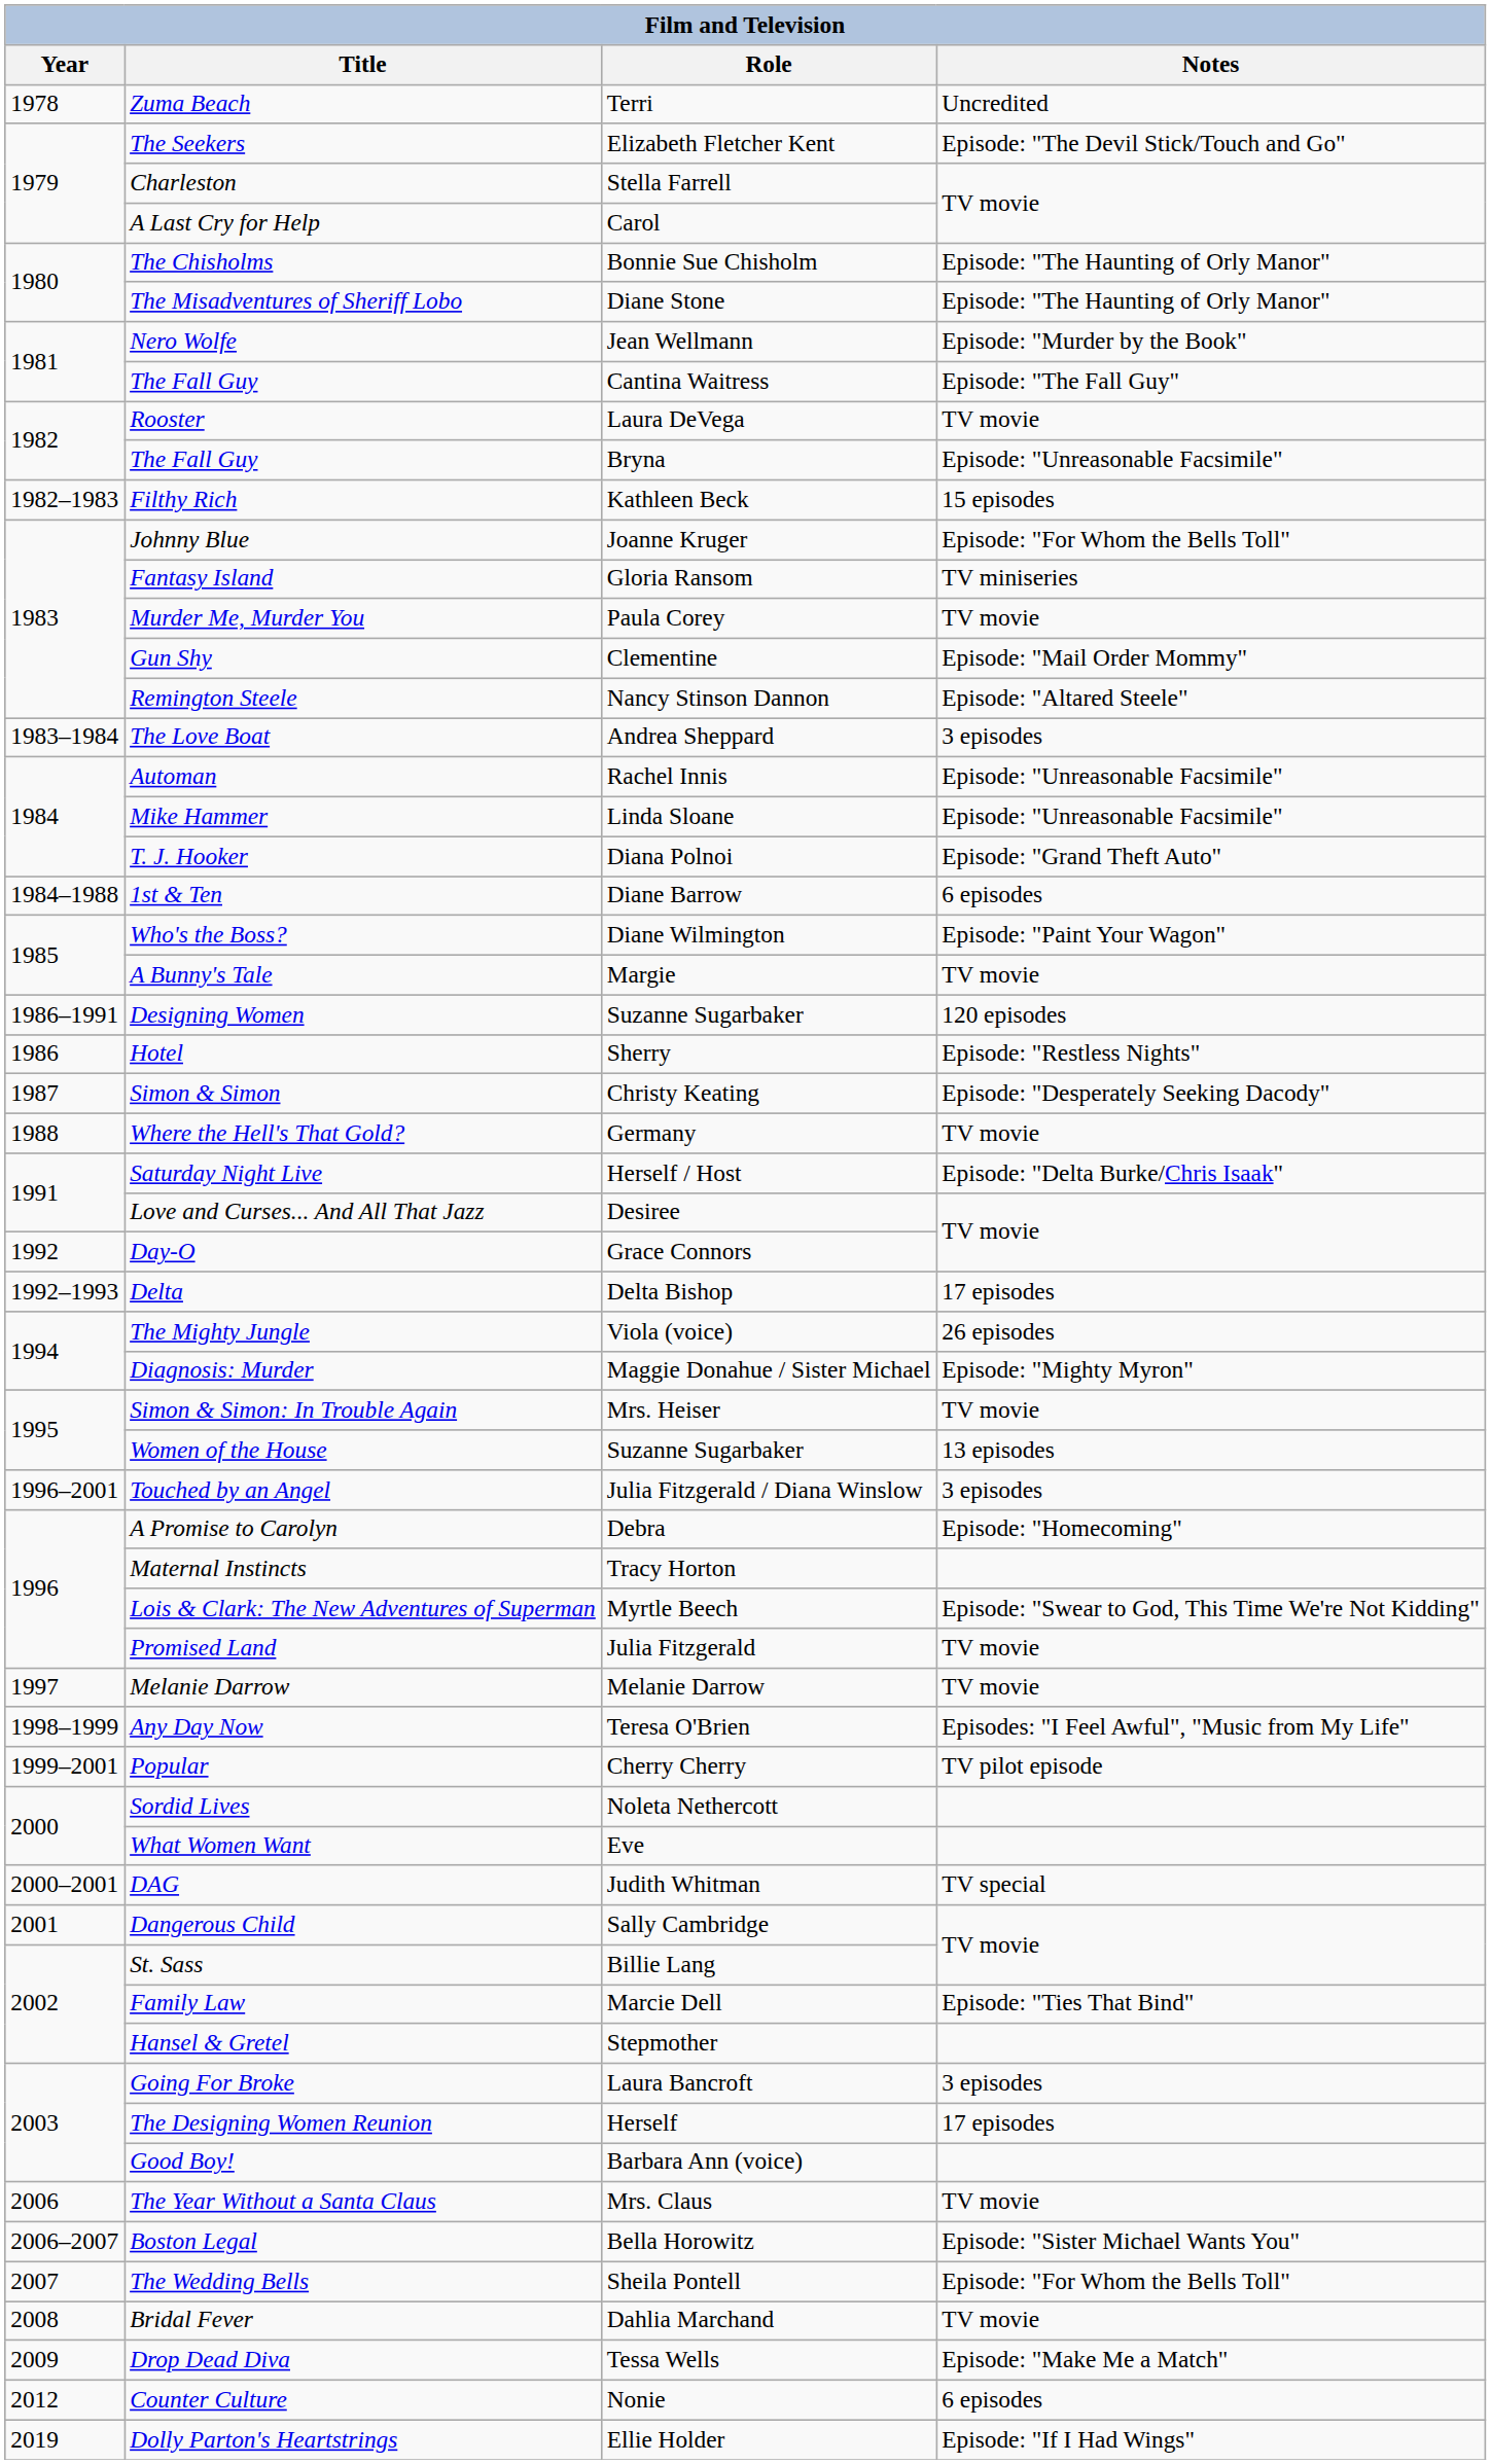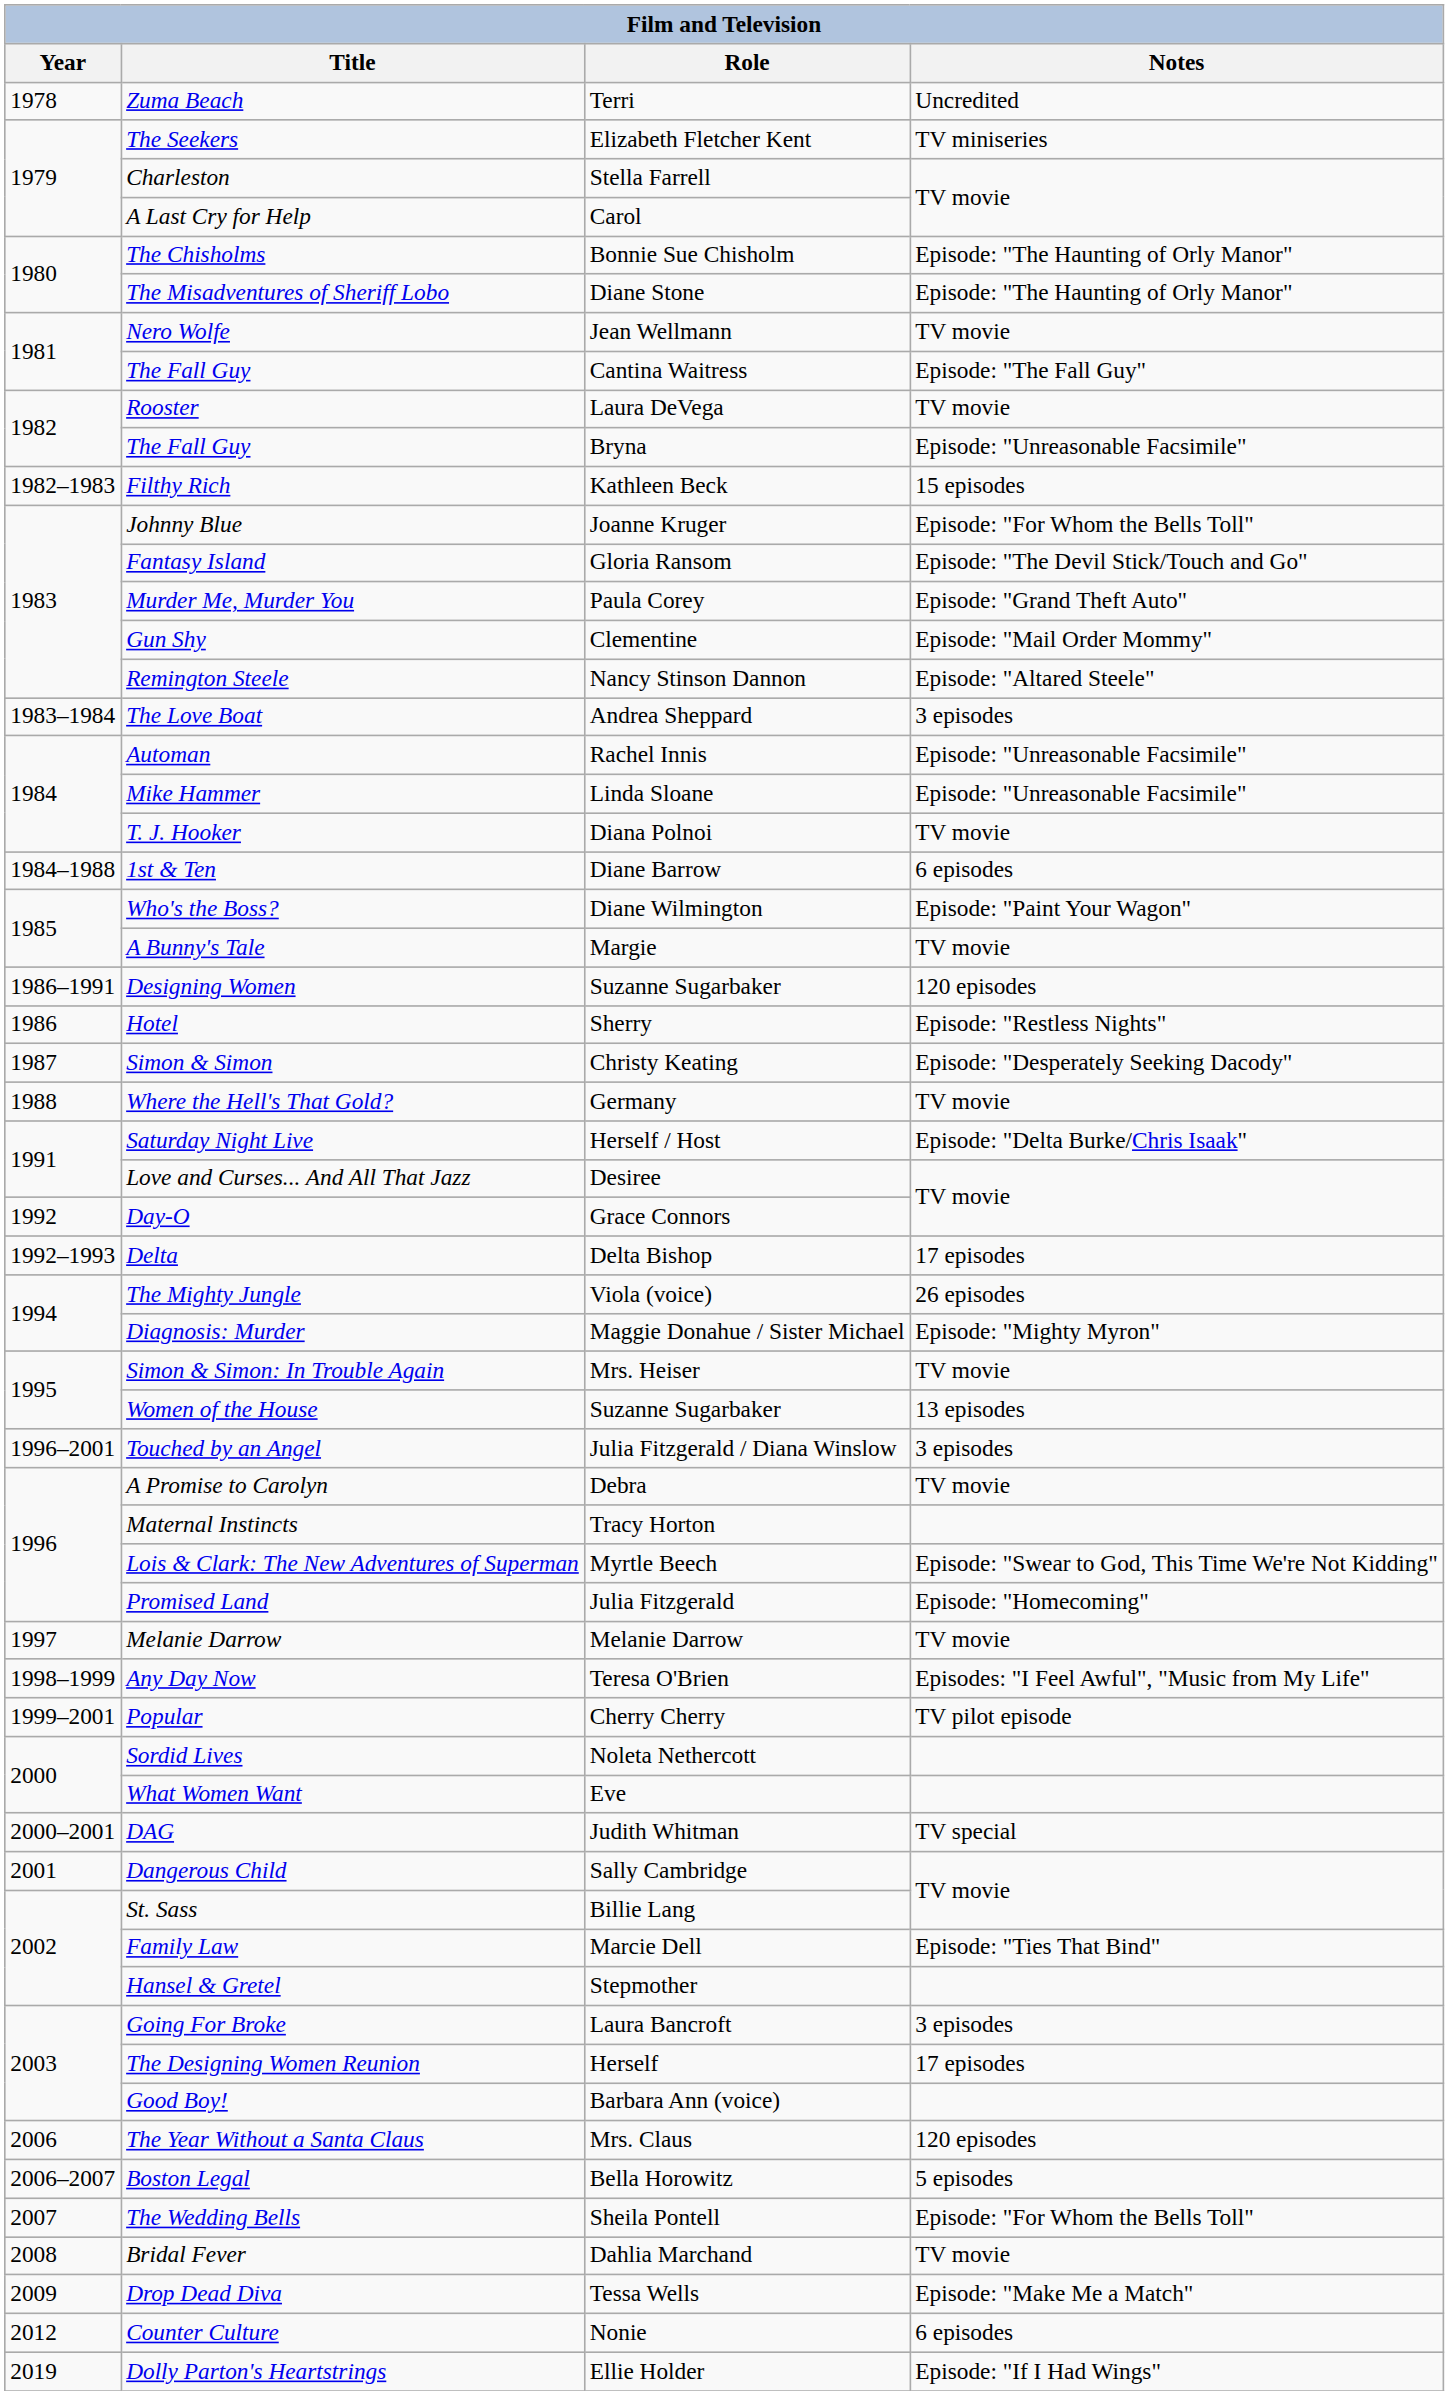The Seekers | Notes: Episode: "The Devil Stick/Touch and Go" -> TV miniseries
Nero Wolfe | Notes: Episode: "Murder by the Book" -> TV movie
Fantasy Island | Notes: TV miniseries -> Episode: "The Devil Stick/Touch and Go"
Murder Me, Murder You | Notes: TV movie -> Episode: "Grand Theft Auto"
T. J. Hooker | Notes: Episode: "Grand Theft Auto" -> TV movie
A Promise to Carolyn | Notes: Episode: "Homecoming" -> TV movie
Promised Land | Notes: TV movie -> Episode: "Homecoming"
The Year Without a Santa Claus | Notes: TV movie -> 120 episodes
Boston Legal | Notes: Episode: "Sister Michael Wants You" -> 5 episodes
